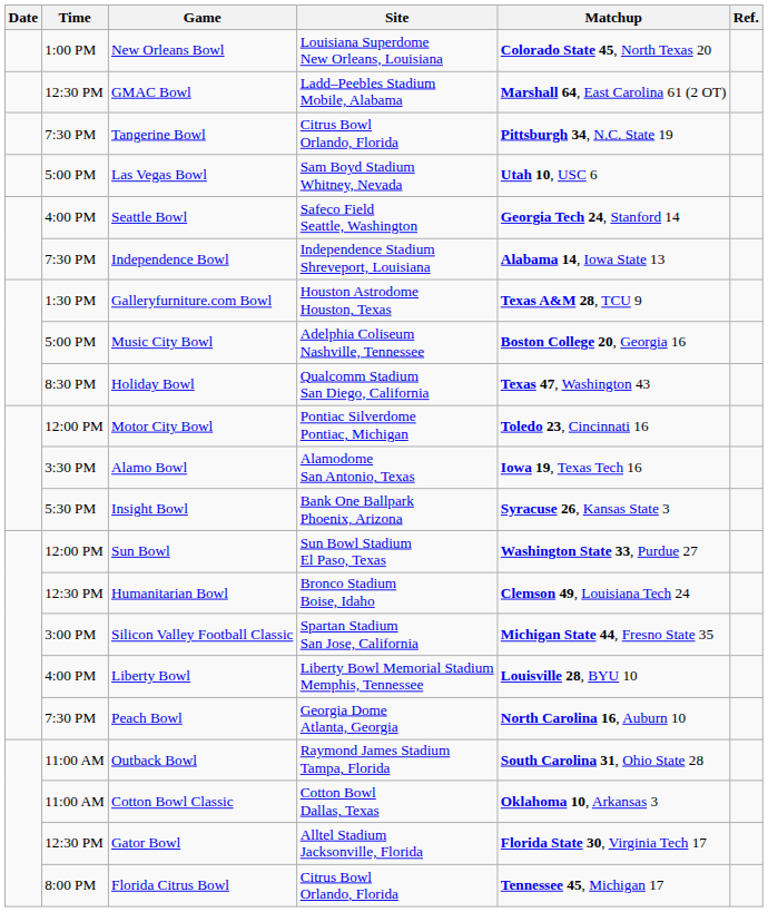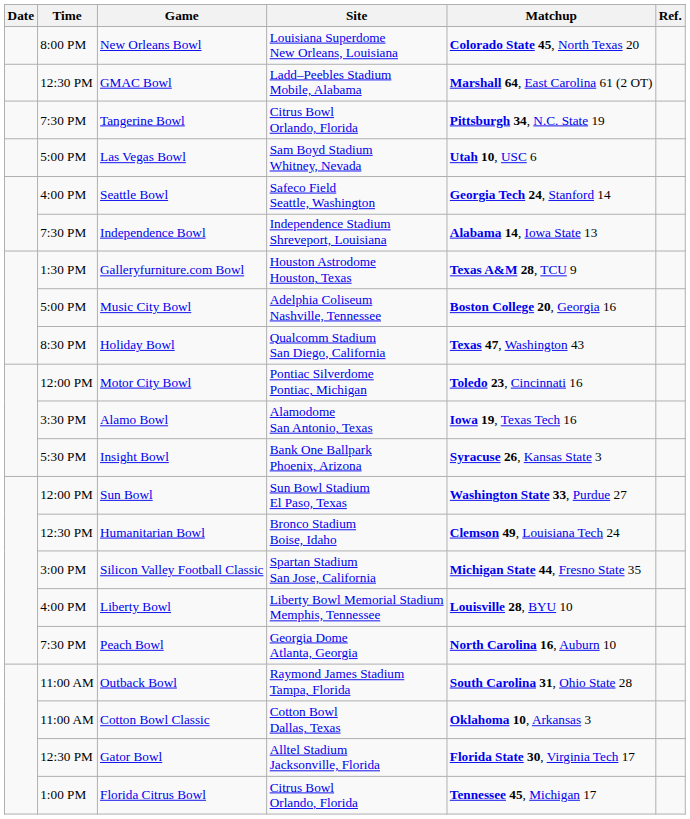New Orleans Bowl | Time: 1:00 PM -> 8:00 PM
Florida Citrus Bowl | Time: 8:00 PM -> 1:00 PM
